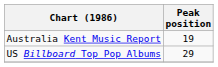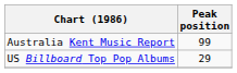Australia Kent Music Report | Peak position: 19 -> 99
